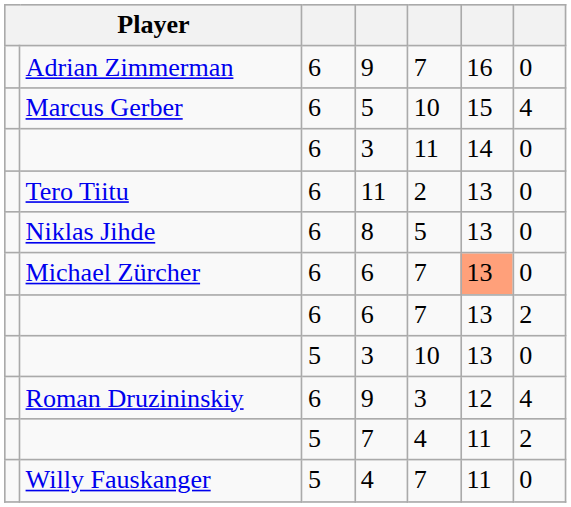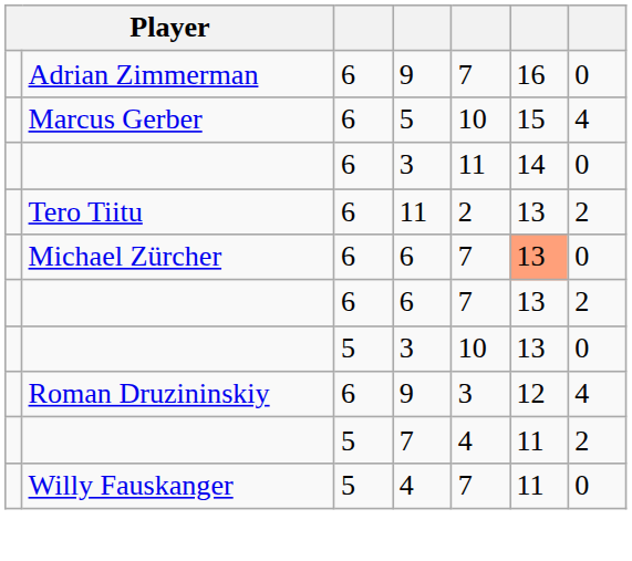Tero Tiitu | column 7: 0 -> 2
- row: Niklas Jihde | 6 | 8 | 5 | 13 | 0
